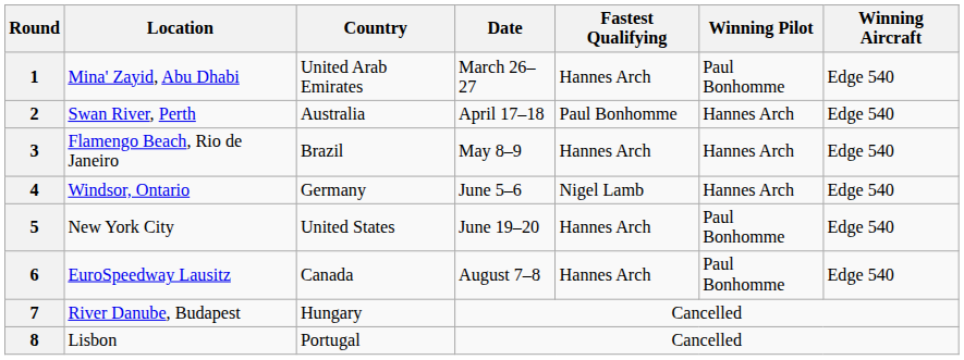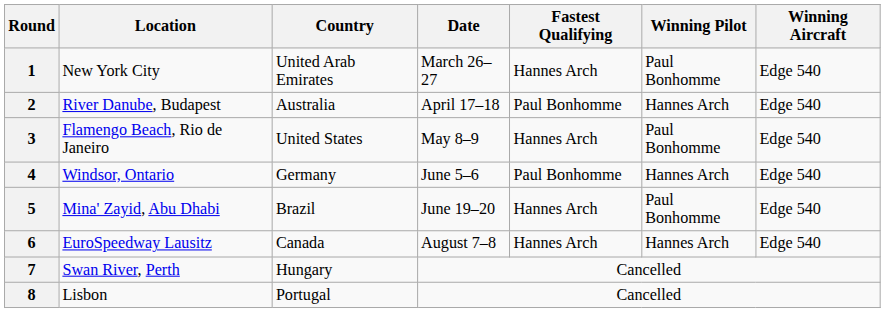1 | Location: Mina' Zayid, Abu Dhabi -> New York City
2 | Location: Swan River, Perth -> River Danube, Budapest
3 | Country: Brazil -> United States
3 | Winning Pilot: Hannes Arch -> Paul Bonhomme
4 | Fastest Qualifying: Nigel Lamb -> Paul Bonhomme
5 | Location: New York City -> Mina' Zayid, Abu Dhabi
5 | Country: United States -> Brazil
6 | Winning Pilot: Paul Bonhomme -> Hannes Arch
7 | Location: River Danube, Budapest -> Swan River, Perth
